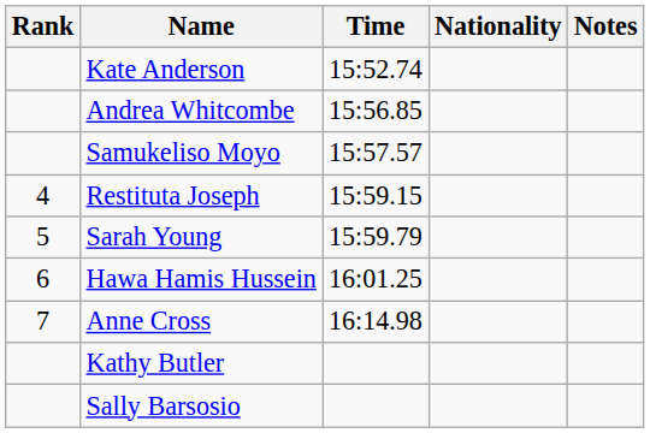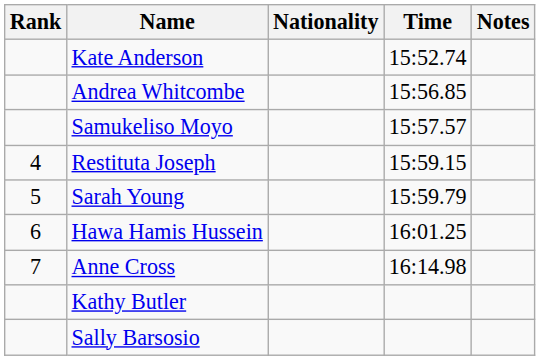columns swapped: Nationality <-> Time
